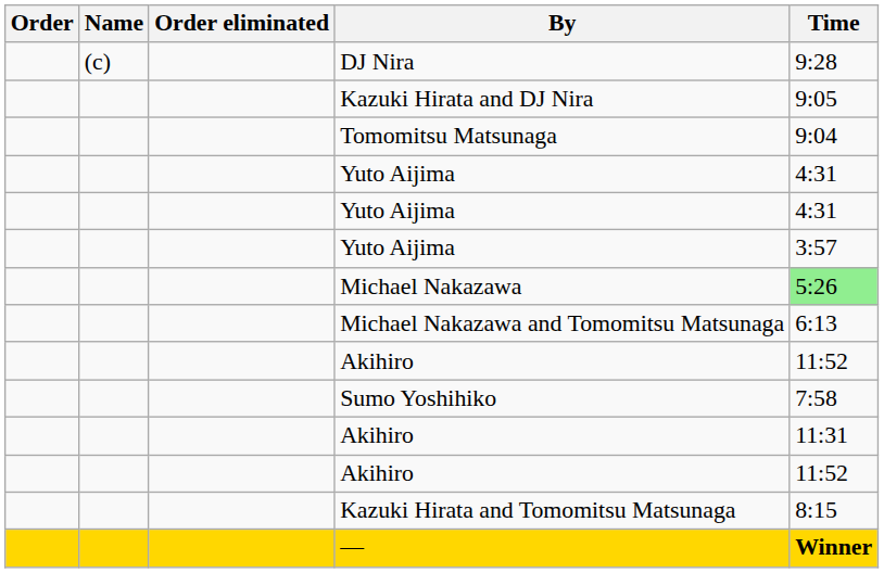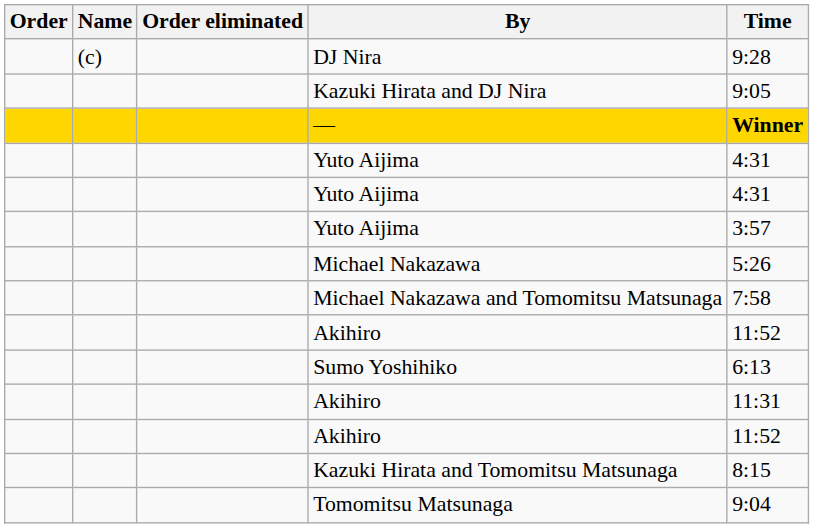rows swapped: Tomomitsu Matsunaga <-> —
Michael Nakazawa | Time: lightgreen background -> no background
Michael Nakazawa and Tomomitsu Matsunaga | Time: 6:13 -> 7:58
Sumo Yoshihiko | Time: 7:58 -> 6:13
